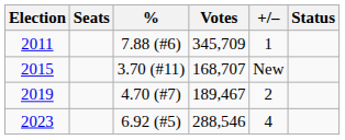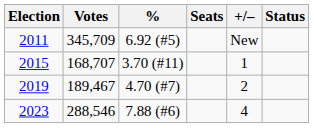columns swapped: Votes <-> Seats
2011 | %: 7.88 (#6) -> 6.92 (#5)
2011 | +/–: 1 -> New
2015 | +/–: New -> 1
2023 | %: 6.92 (#5) -> 7.88 (#6)
